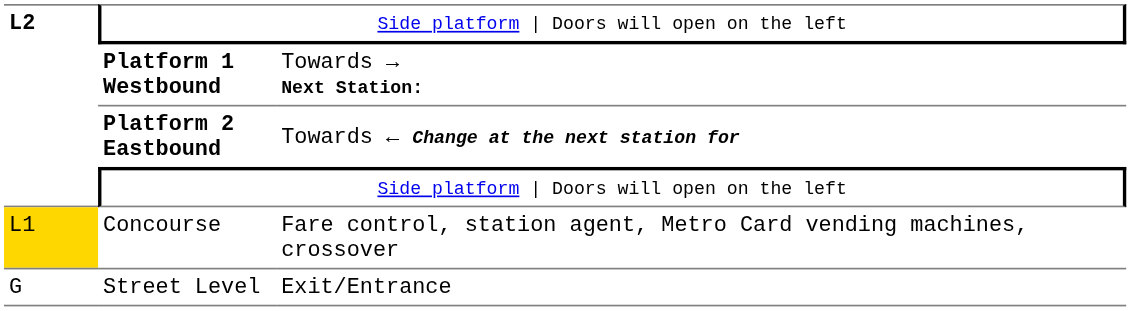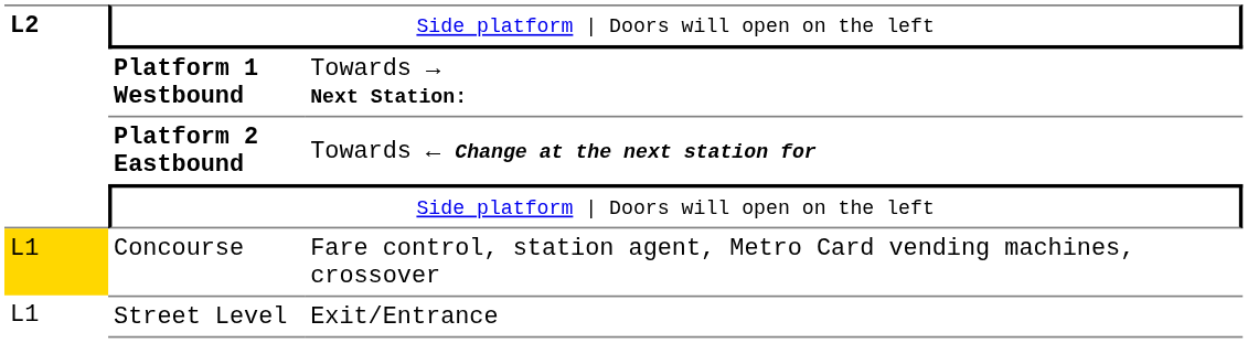Street Level | column 1: G -> L1
